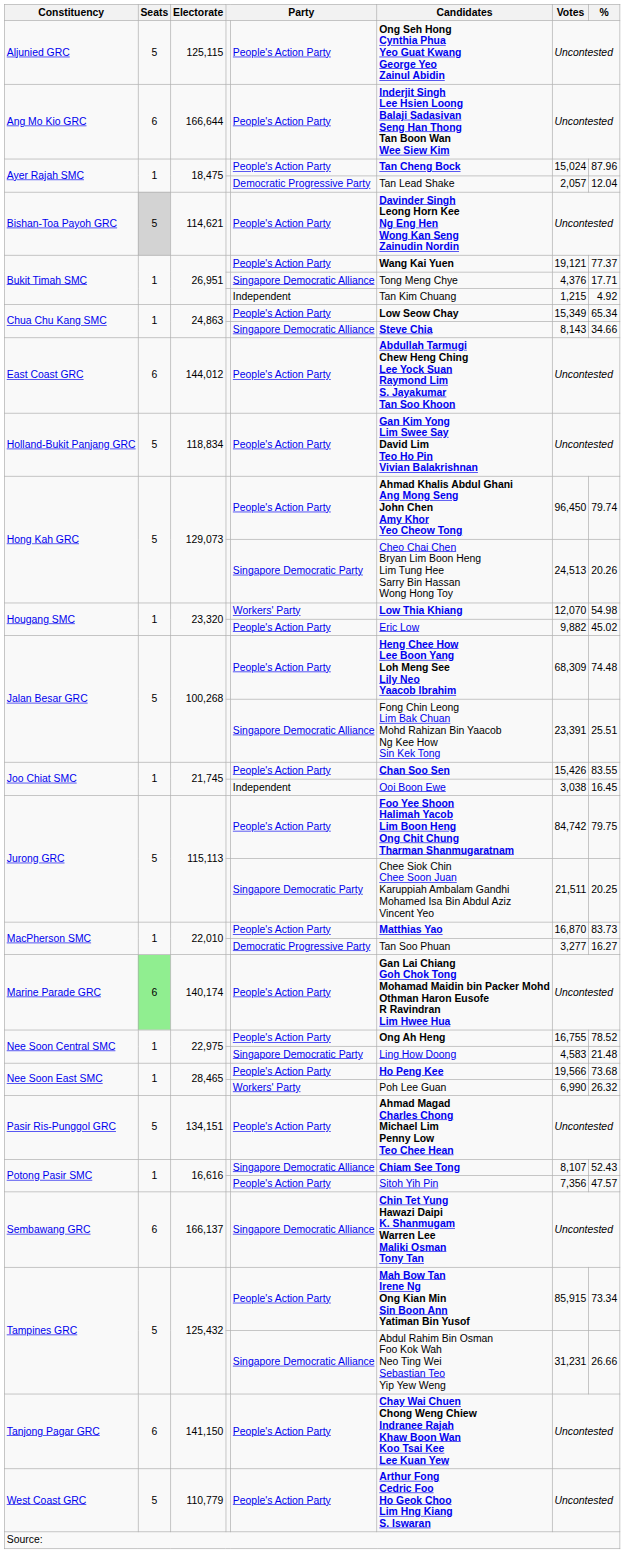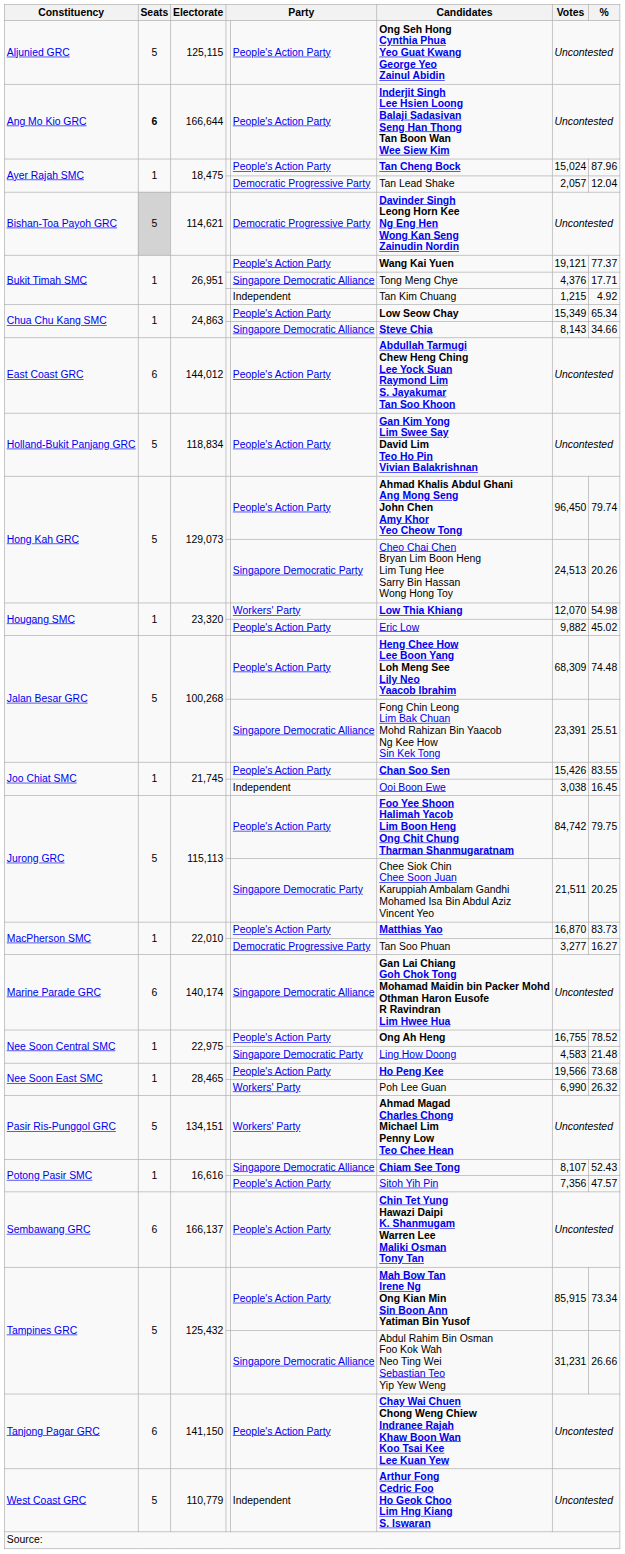Ang Mo Kio GRC | Seats: normal -> bold
Bishan-Toa Payoh GRC | column 5: People's Action Party -> Democratic Progressive Party
Marine Parade GRC | Seats: lightgreen background -> no background
Marine Parade GRC | column 5: People's Action Party -> Singapore Democratic Alliance
Pasir Ris-Punggol GRC | column 5: People's Action Party -> Workers' Party
Sembawang GRC | column 5: Singapore Democratic Alliance -> People's Action Party
West Coast GRC | column 5: People's Action Party -> Independent
